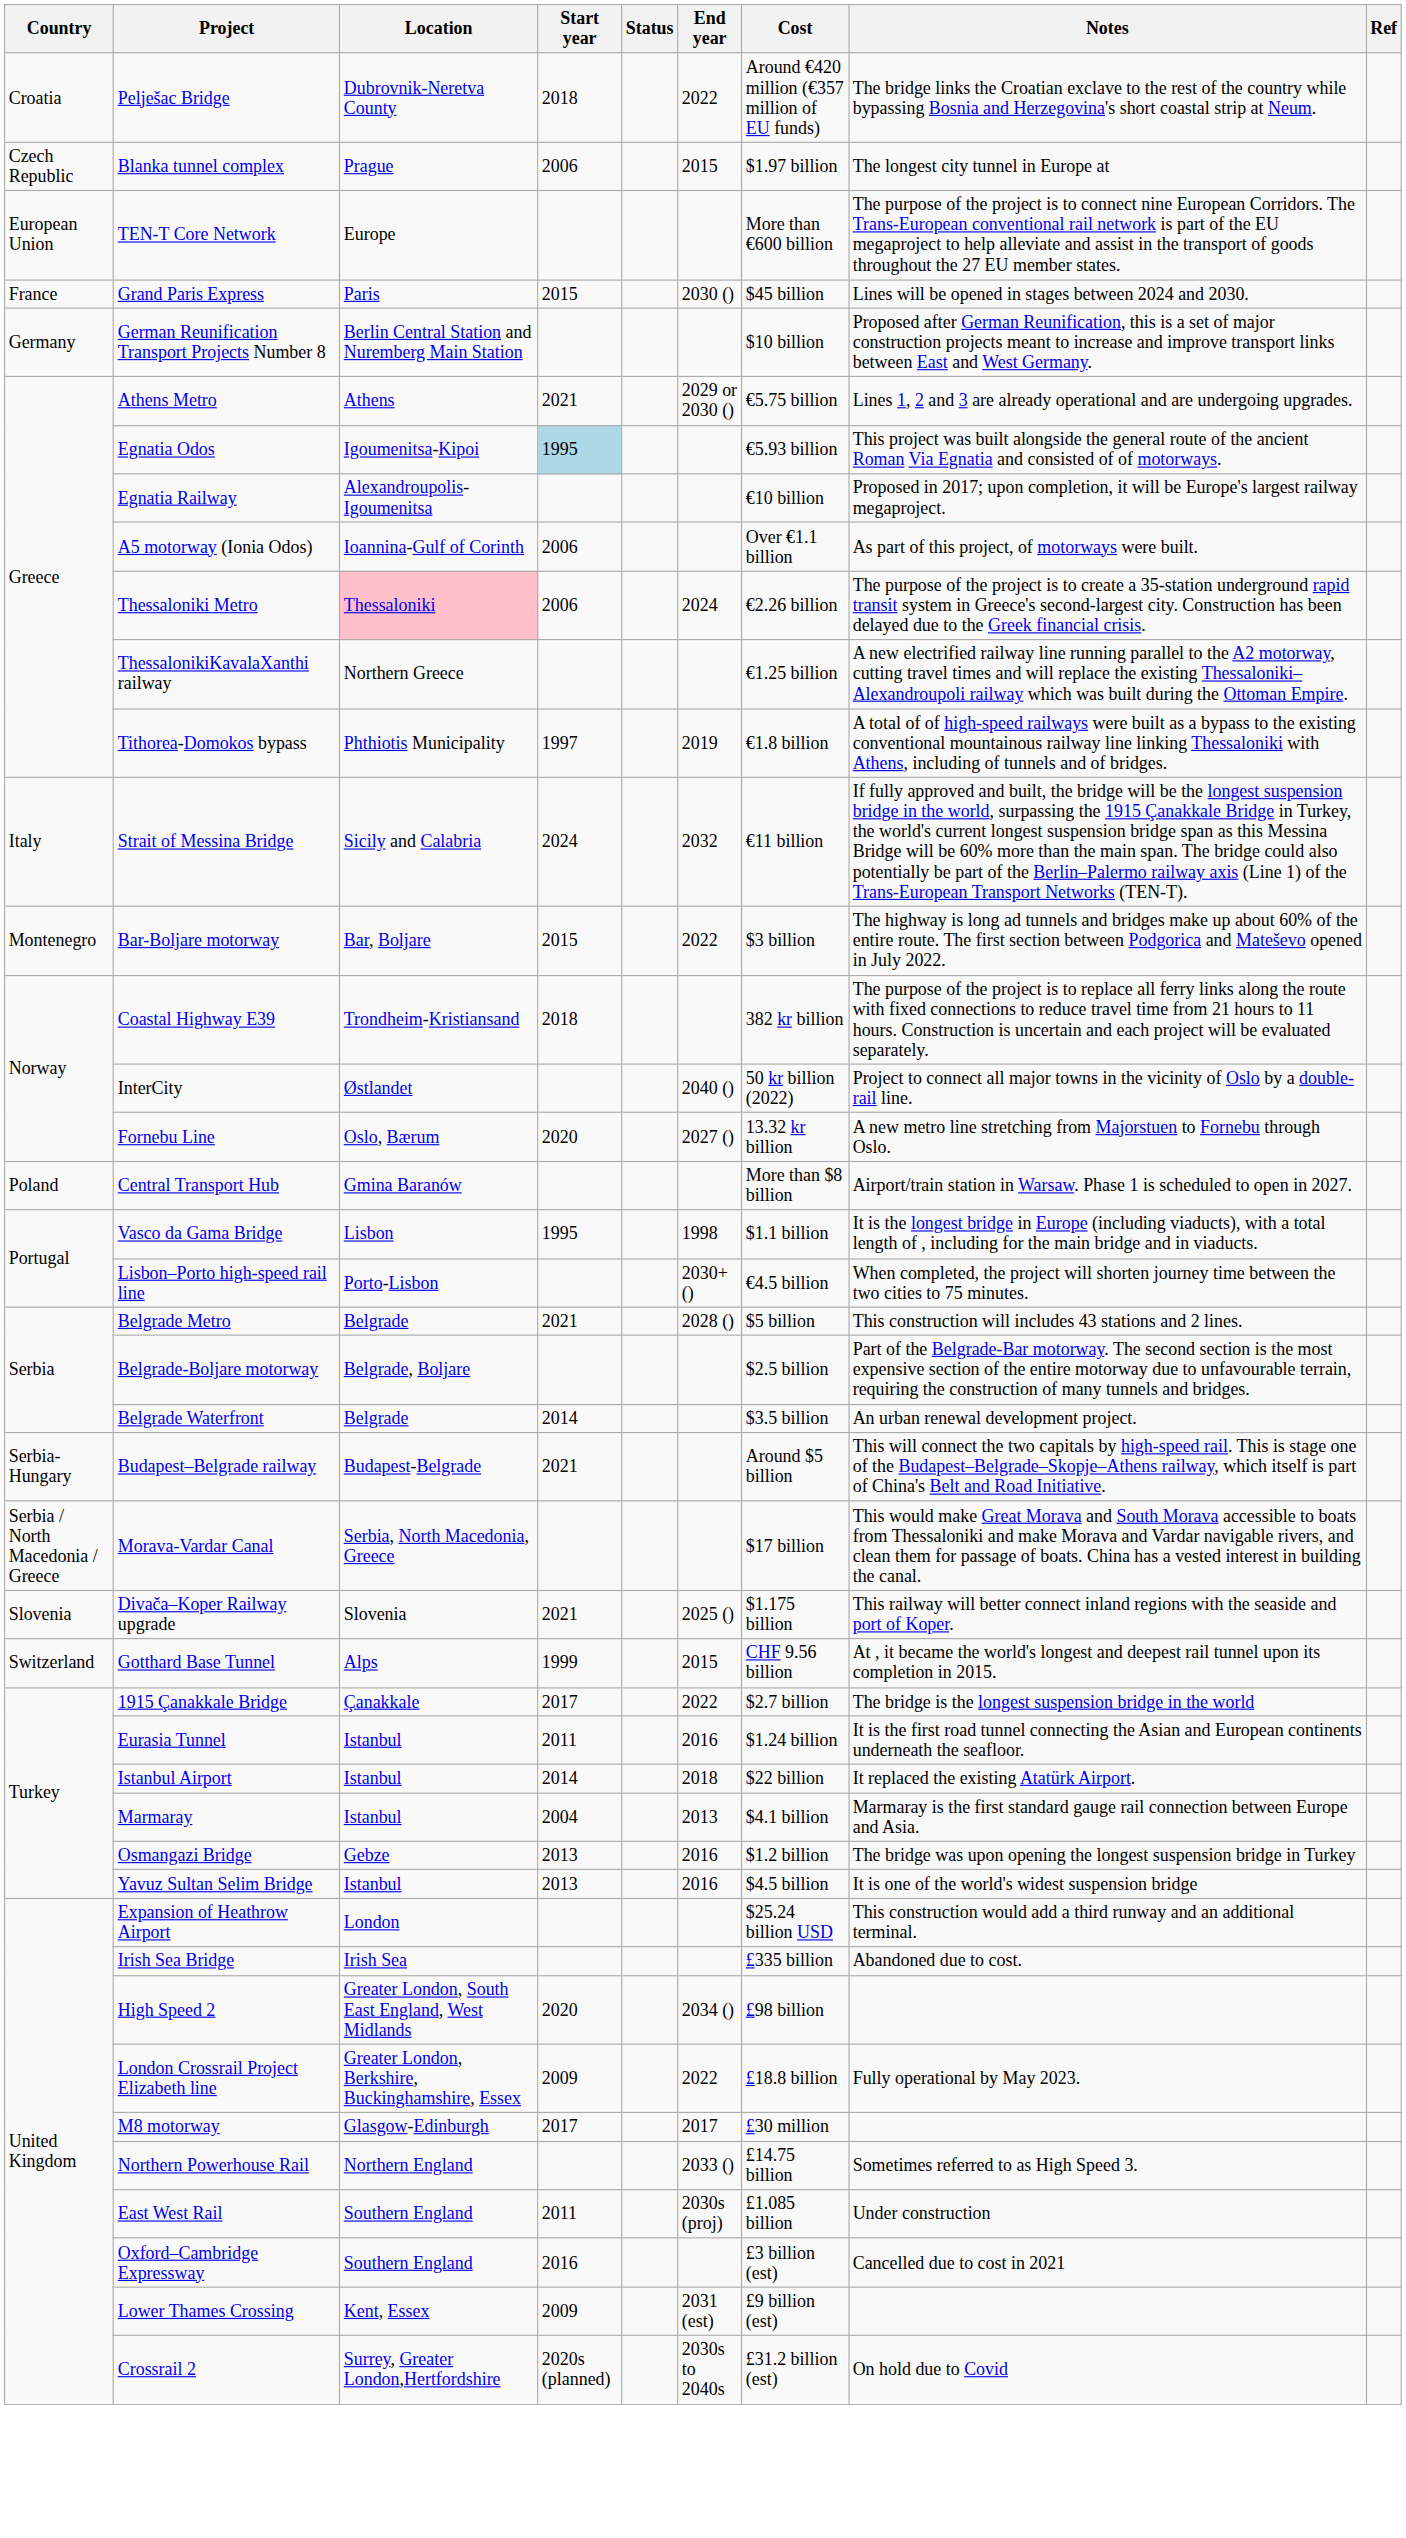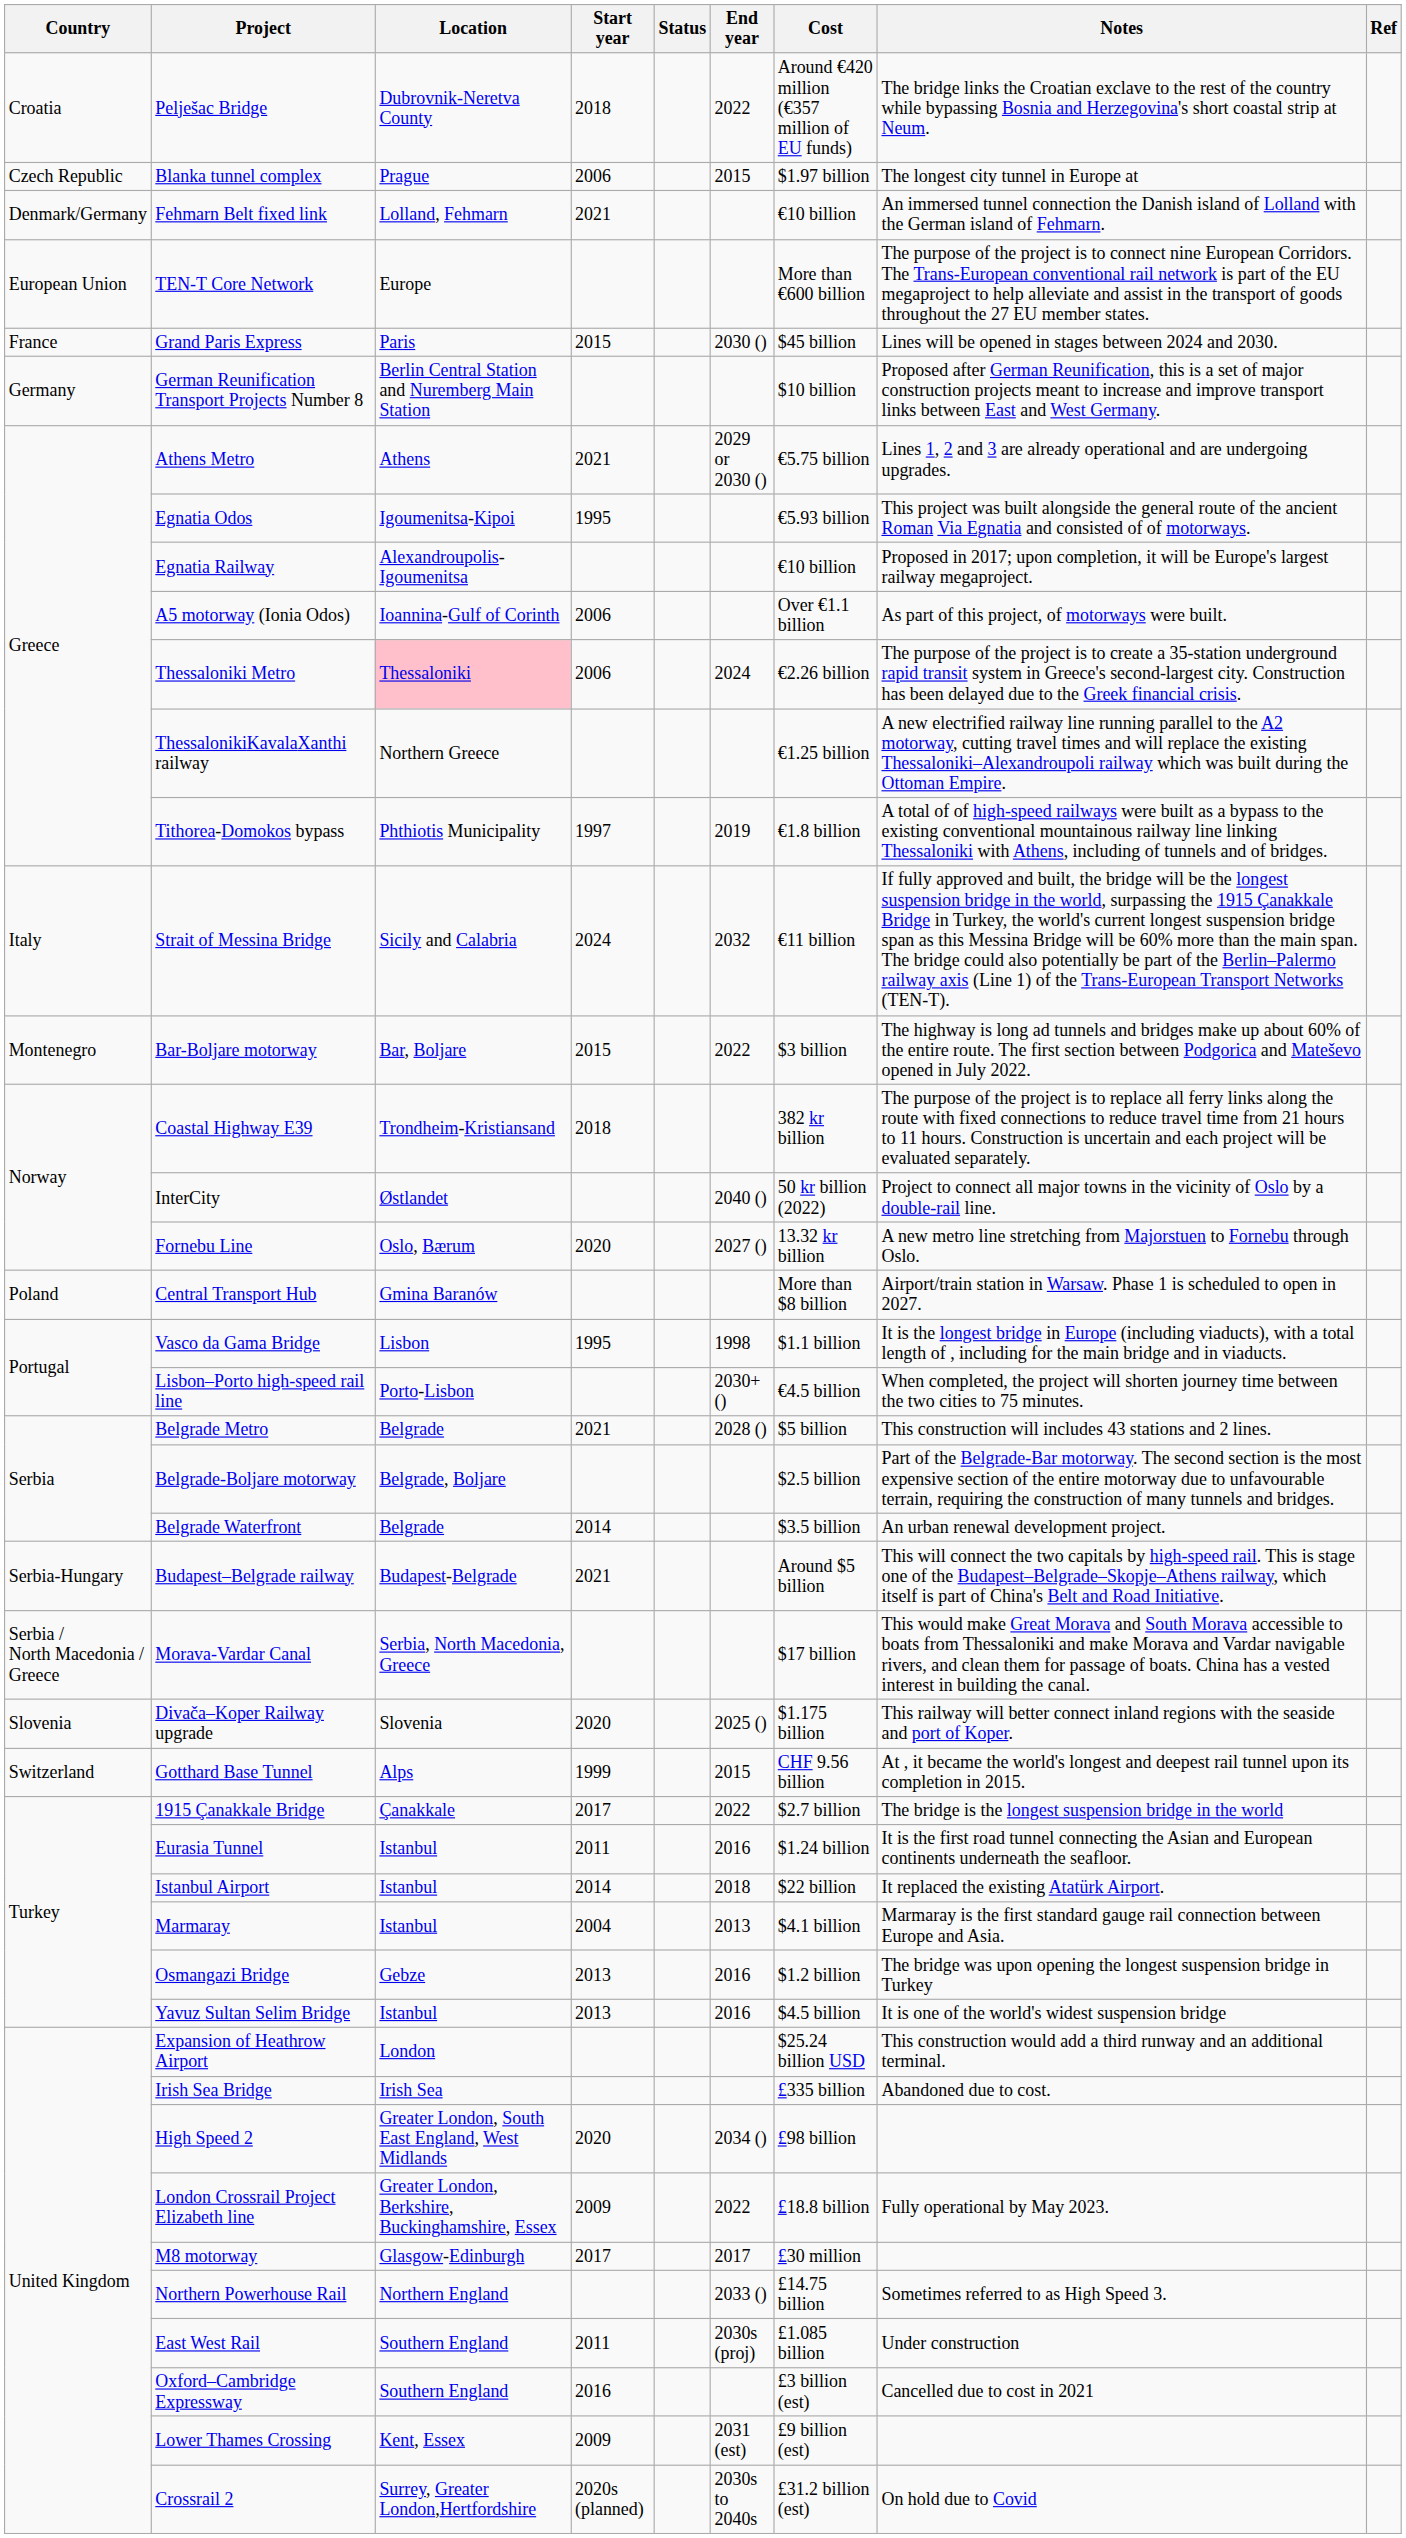+ row: Denmark/Germany | Fehmarn Belt fixed link | Lolland, Fehmarn | 2021 | €10 billion | An immersed tunnel connection the Danish island of Lolland with the German island of Fehmarn.
Egnatia Odos | Start year: lightblue background -> no background
Divača–Koper Railway upgrade | Start year: 2021 -> 2020
